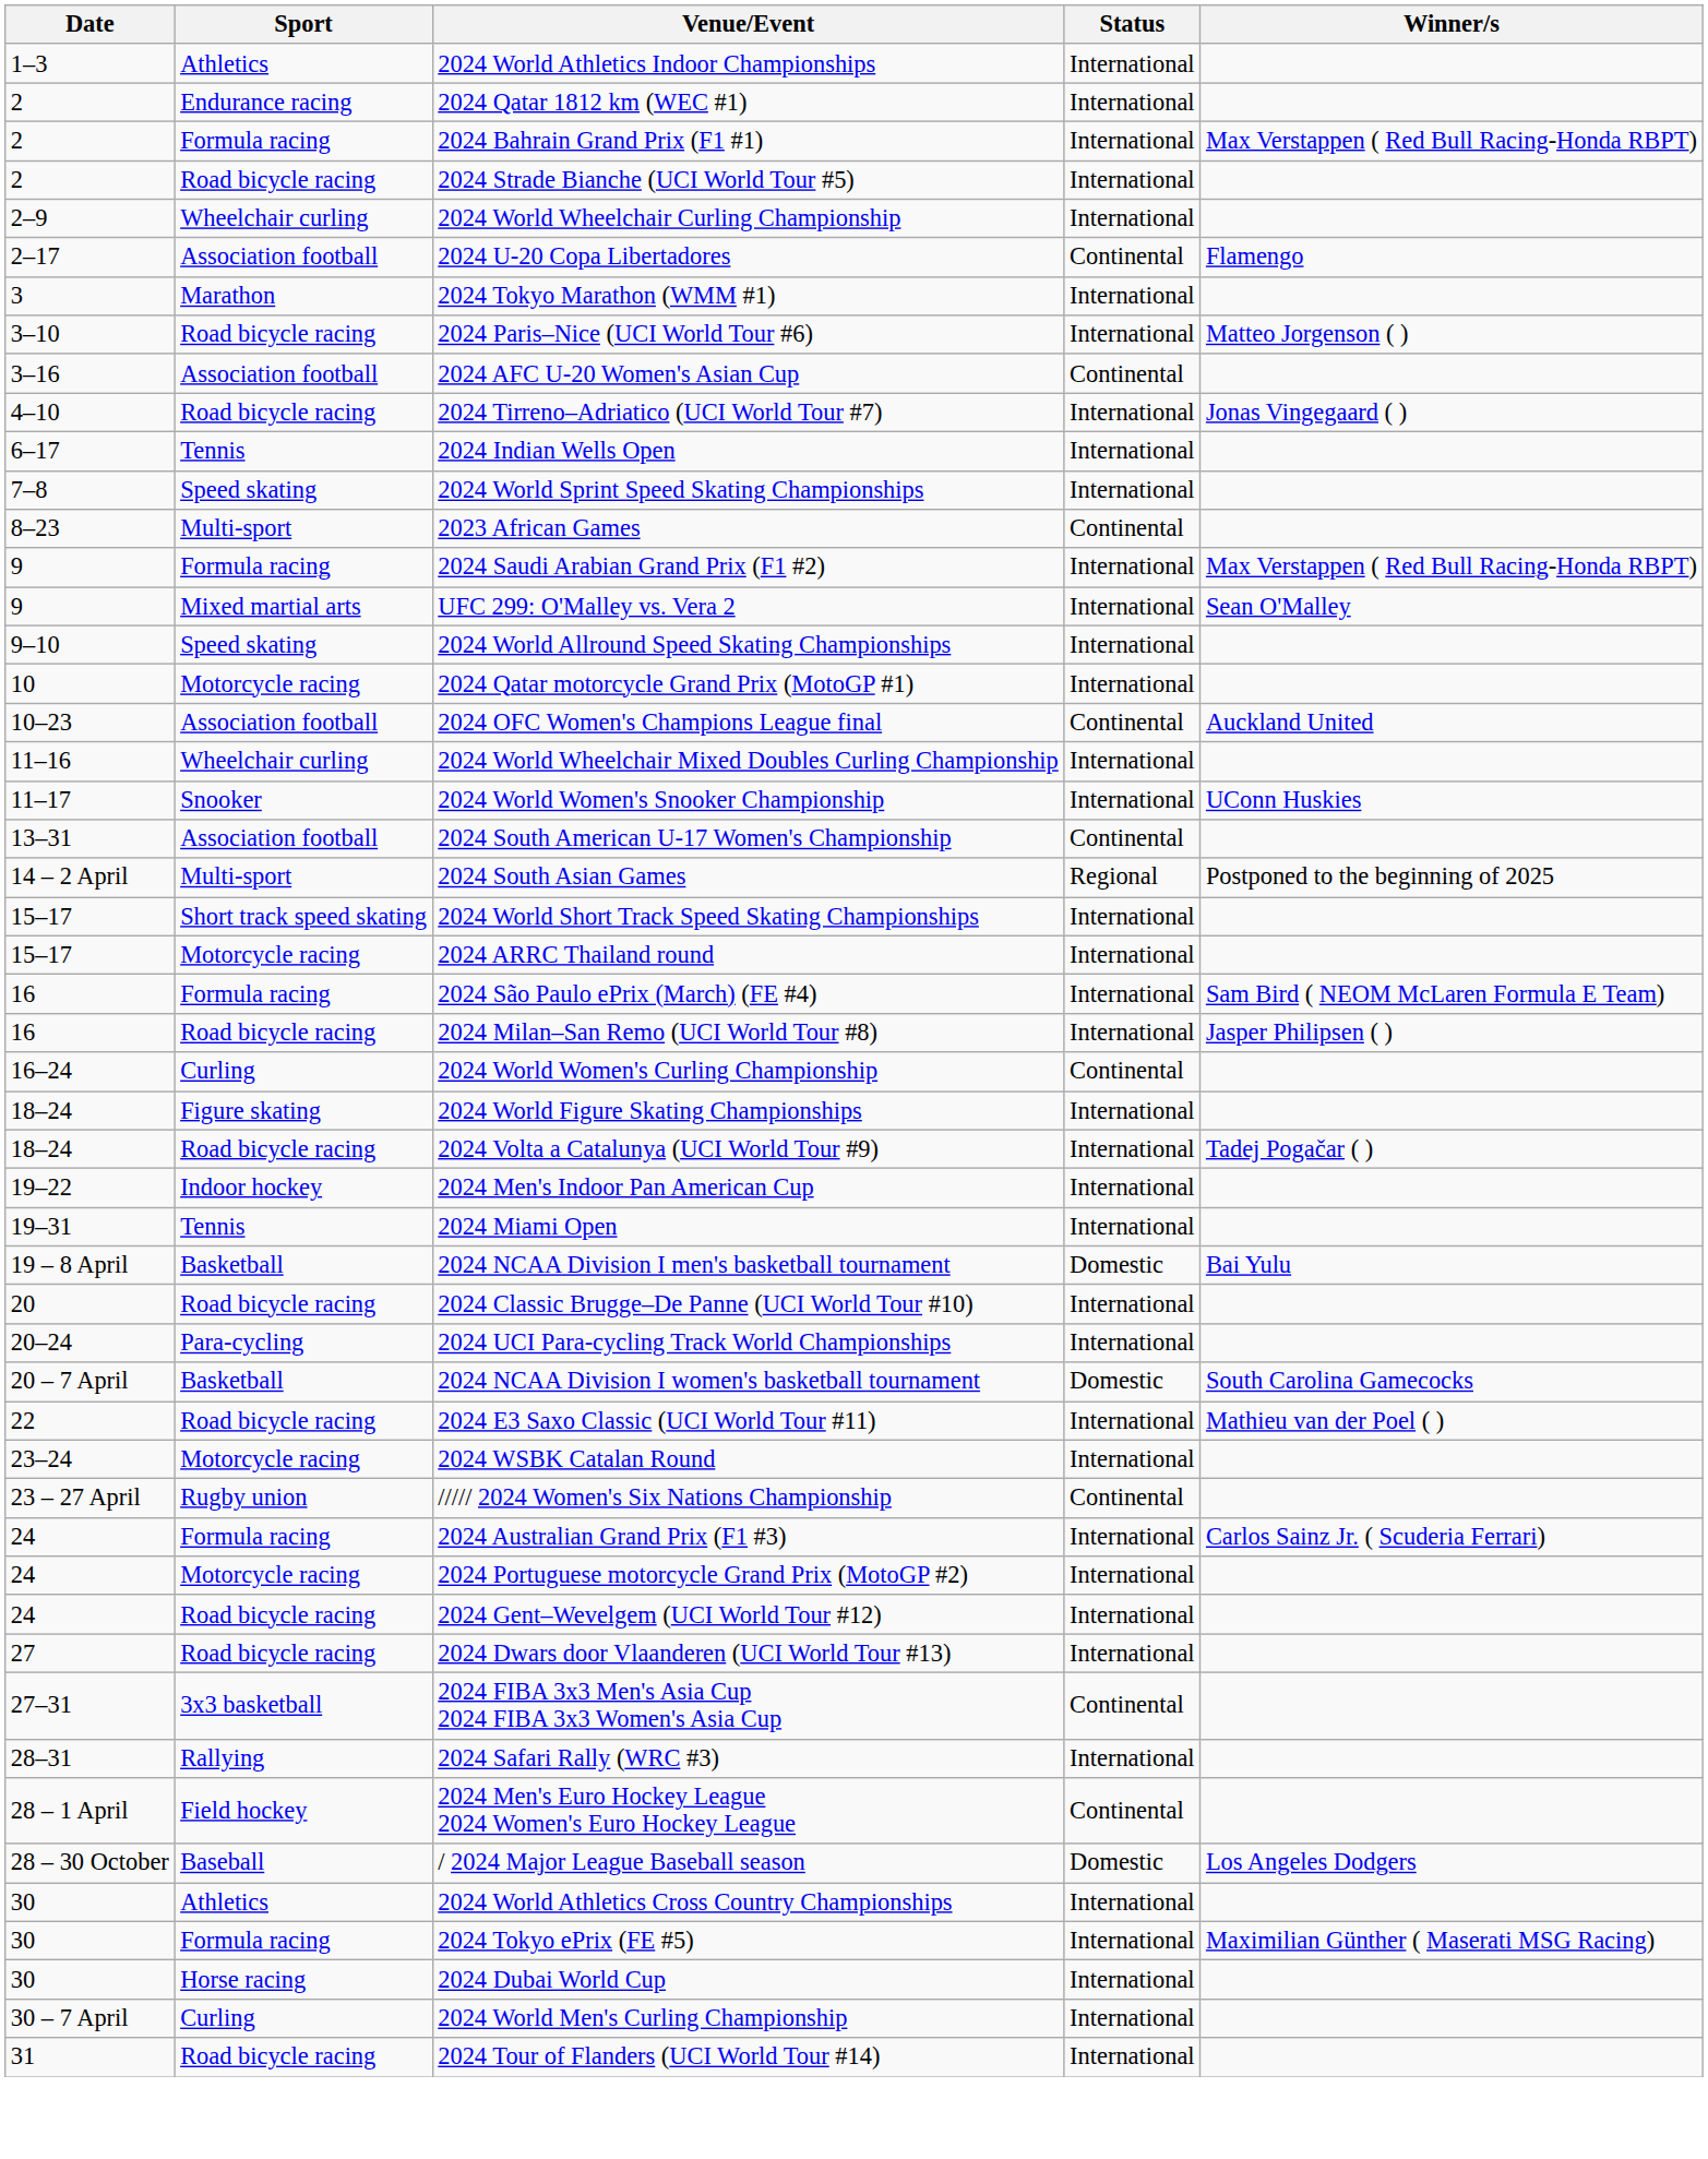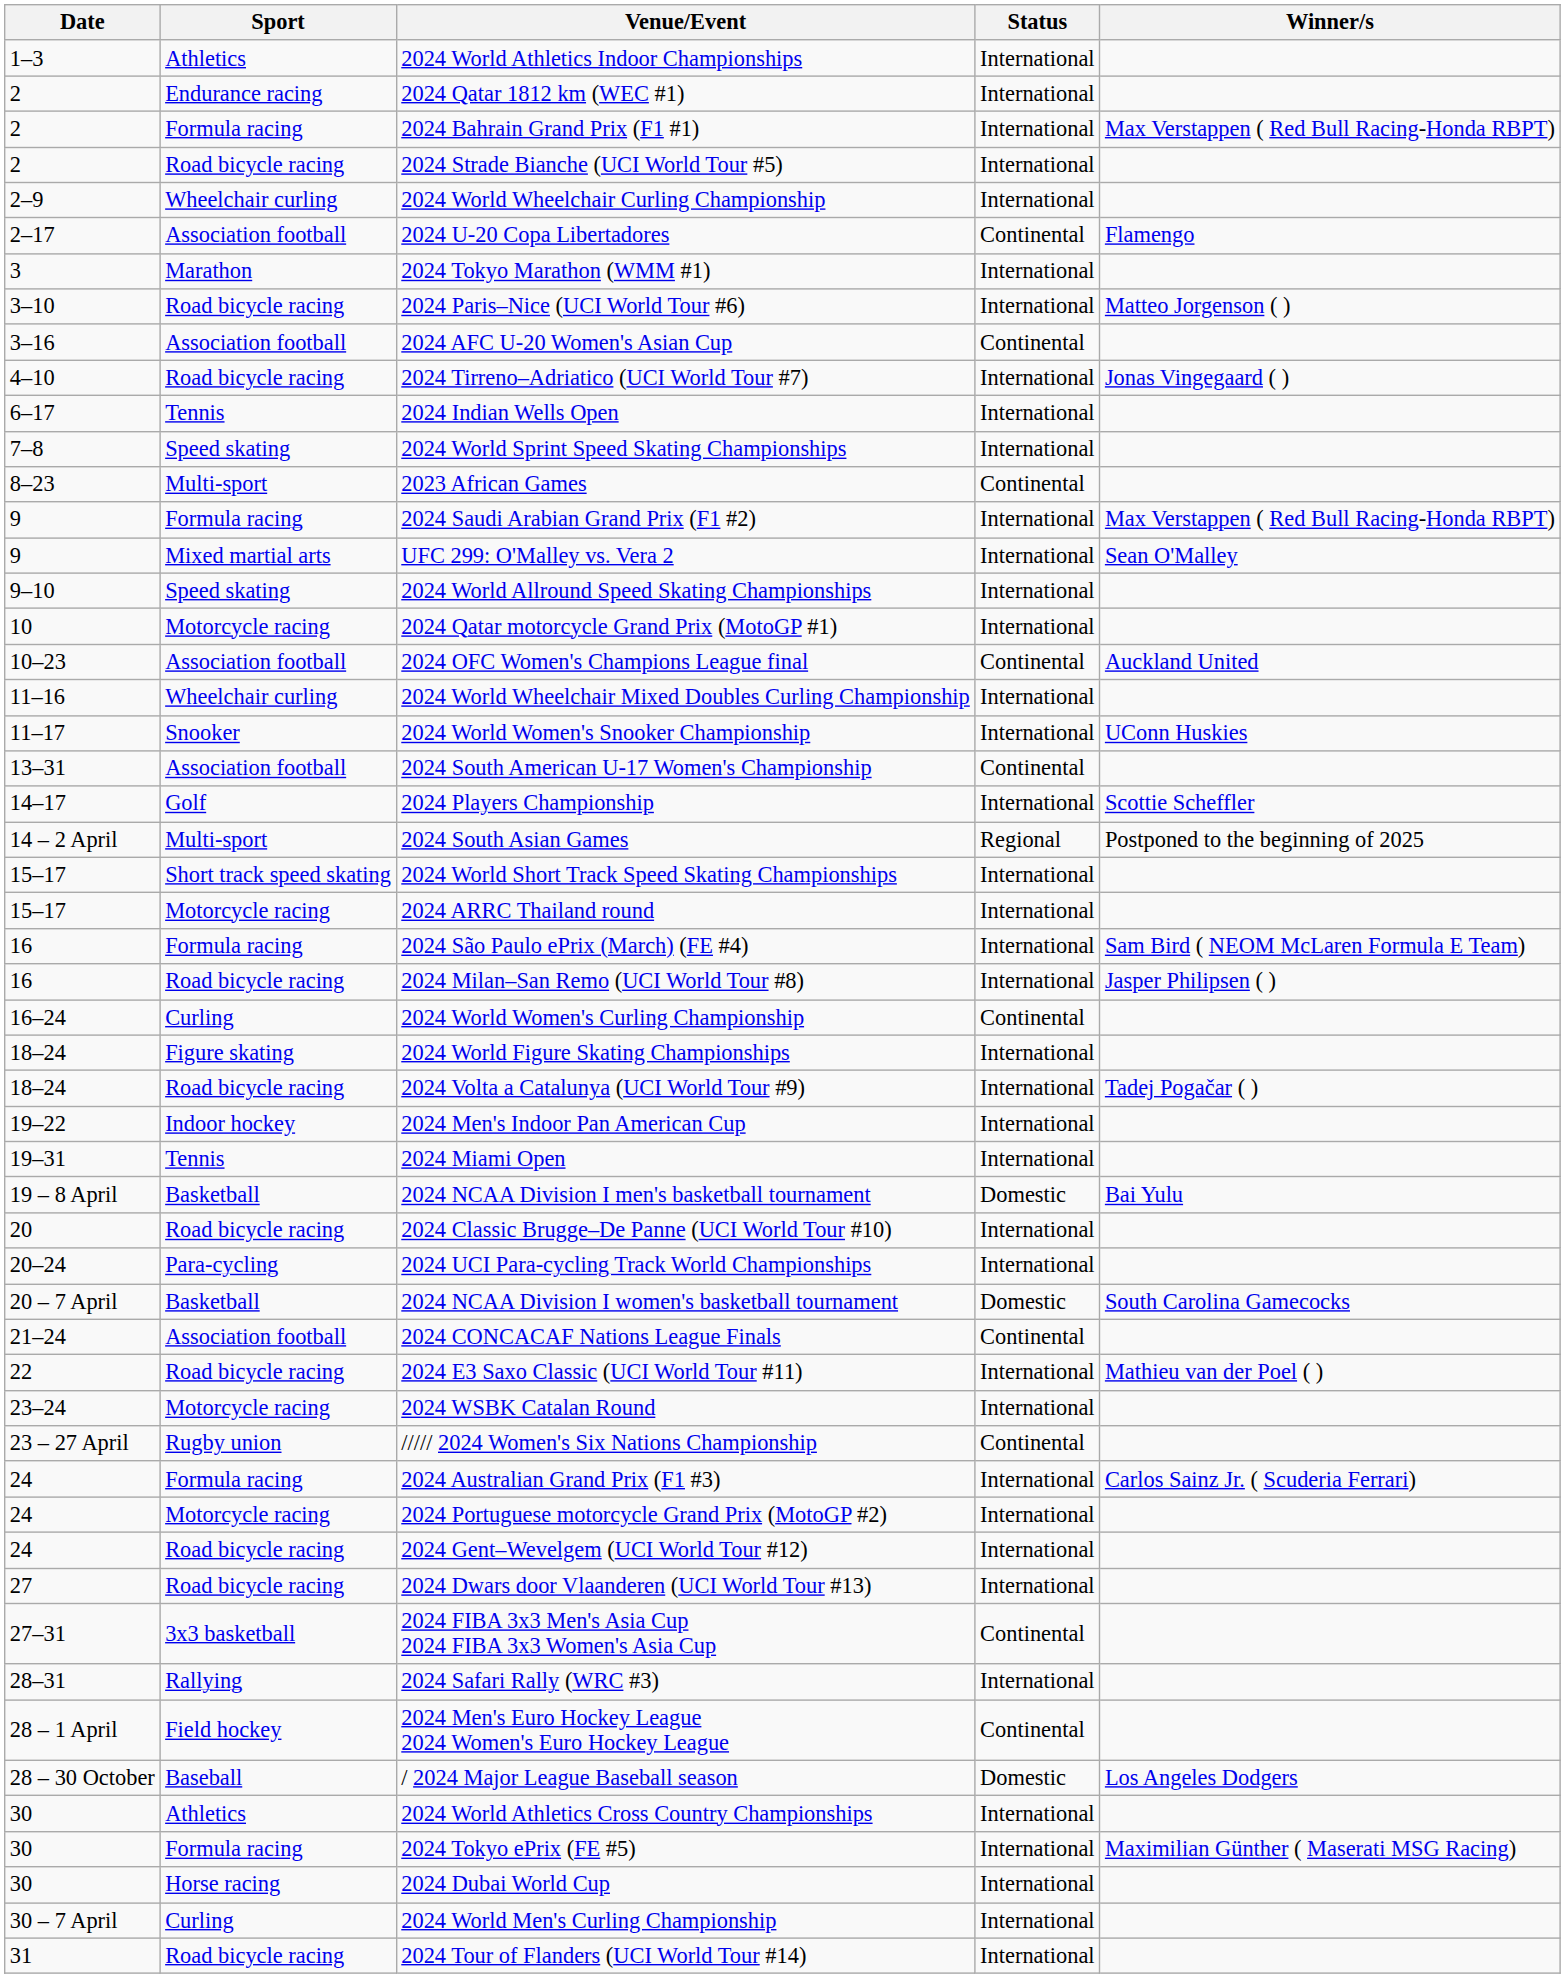+ row: 14–17 | Golf | 2024 Players Championship | International | Scottie Scheffler
+ row: 21–24 | Association football | 2024 CONCACAF Nations League Finals | Continental
